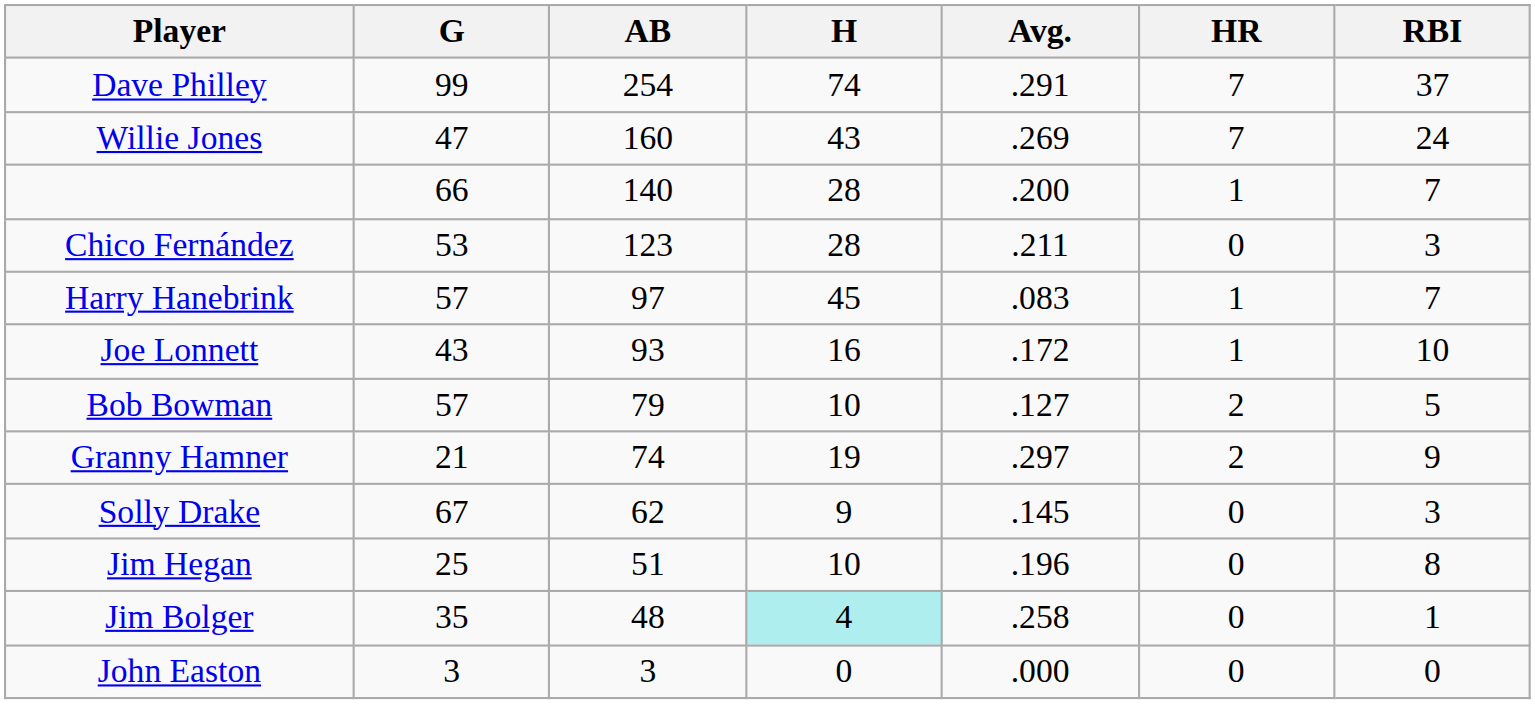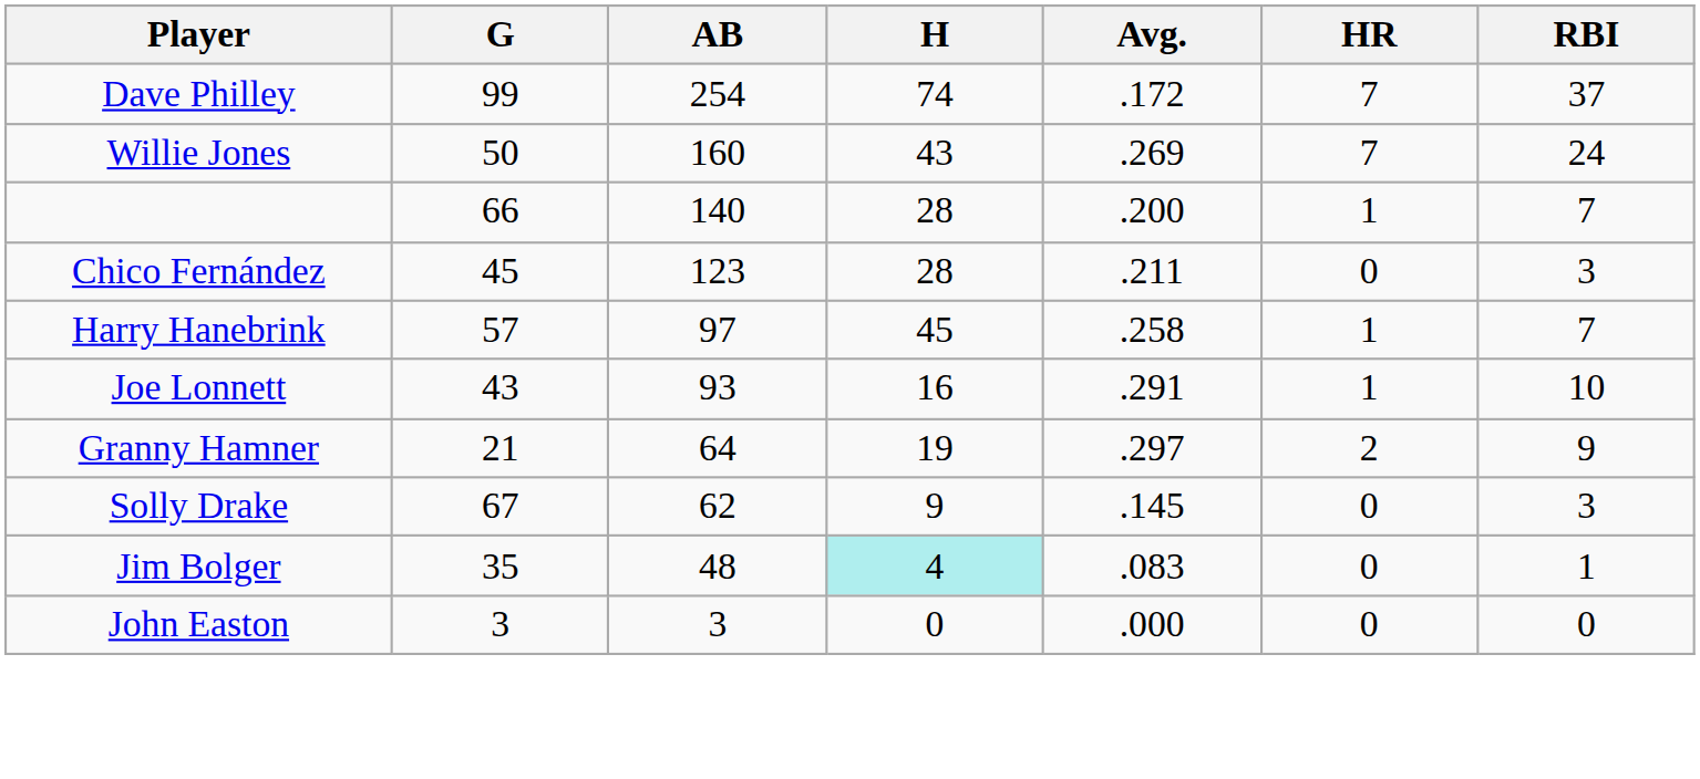Dave Philley | Avg.: .291 -> .172
Willie Jones | G: 47 -> 50
Chico Fernández | G: 53 -> 45
Harry Hanebrink | Avg.: .083 -> .258
Joe Lonnett | Avg.: .172 -> .291
- row: Bob Bowman | 57 | 79 | 10 | .127 | 2 | 5
Granny Hamner | AB: 74 -> 64
- row: Jim Hegan | 25 | 51 | 10 | .196 | 0 | 8
Jim Bolger | Avg.: .258 -> .083
